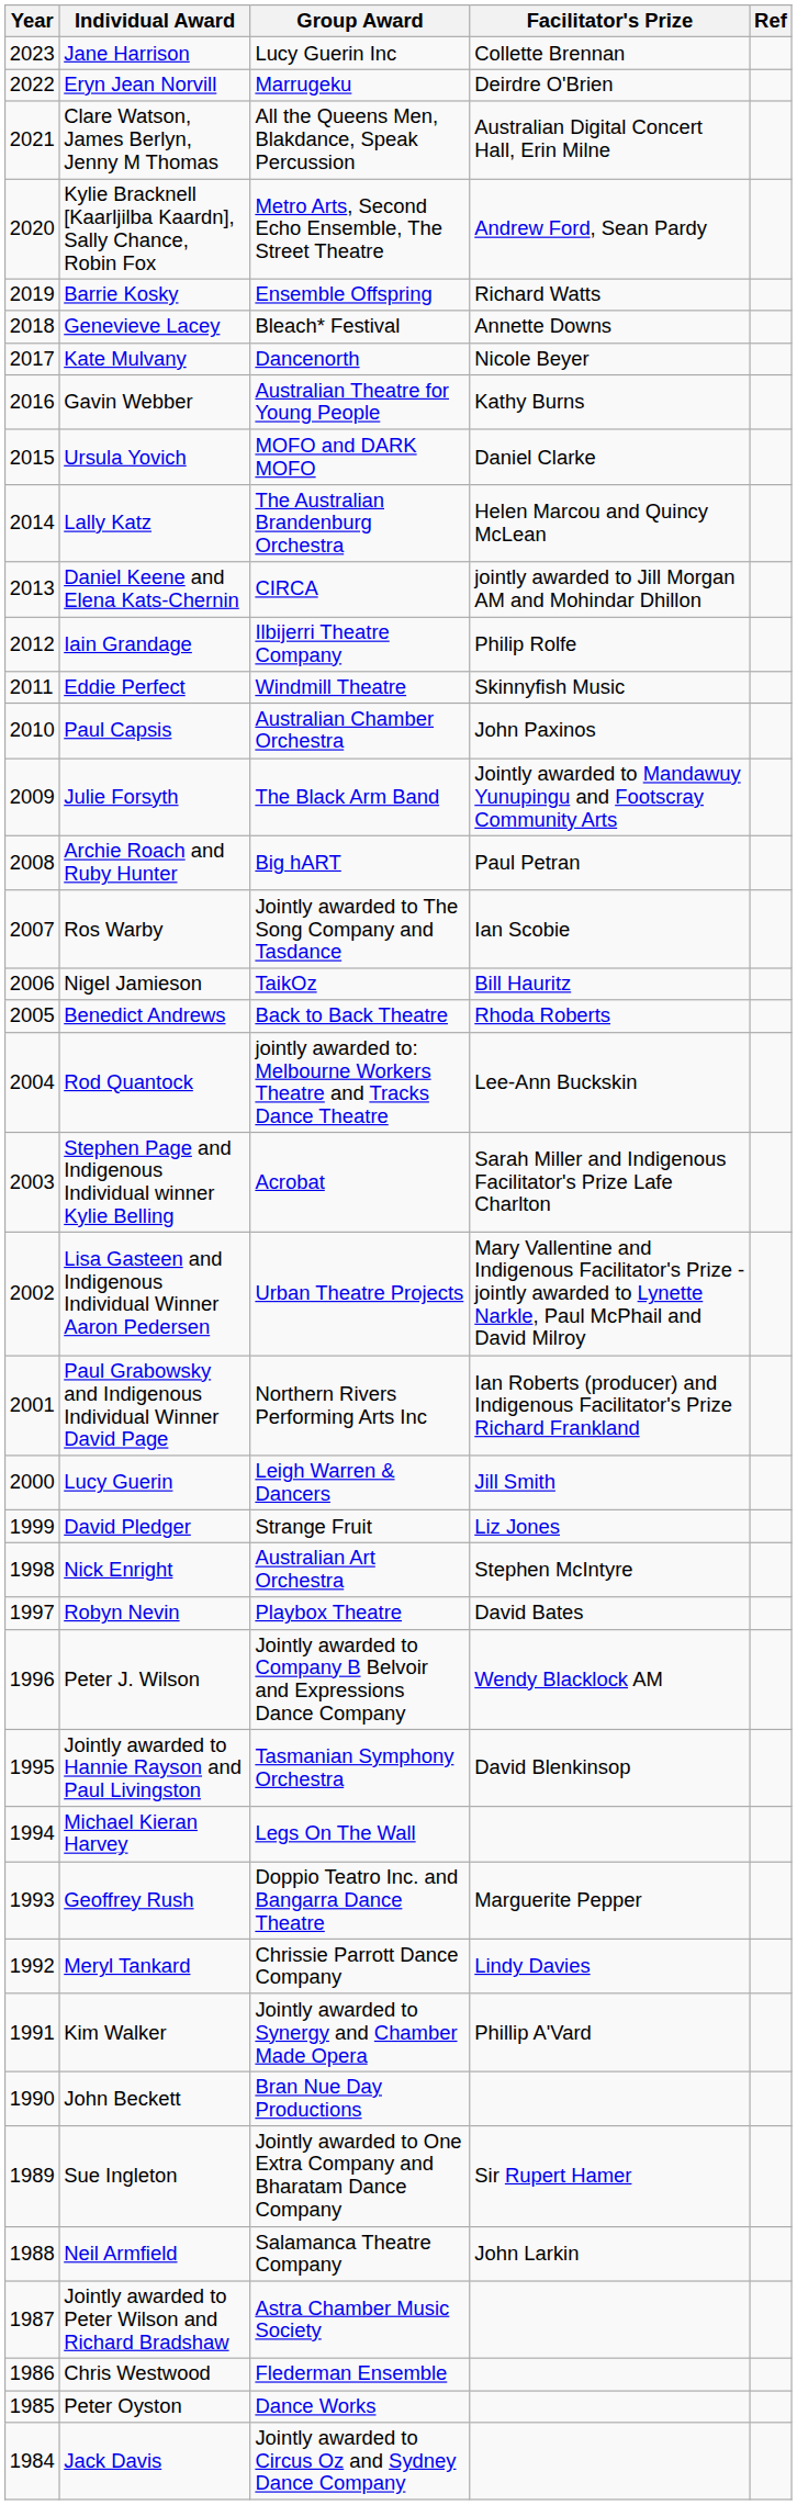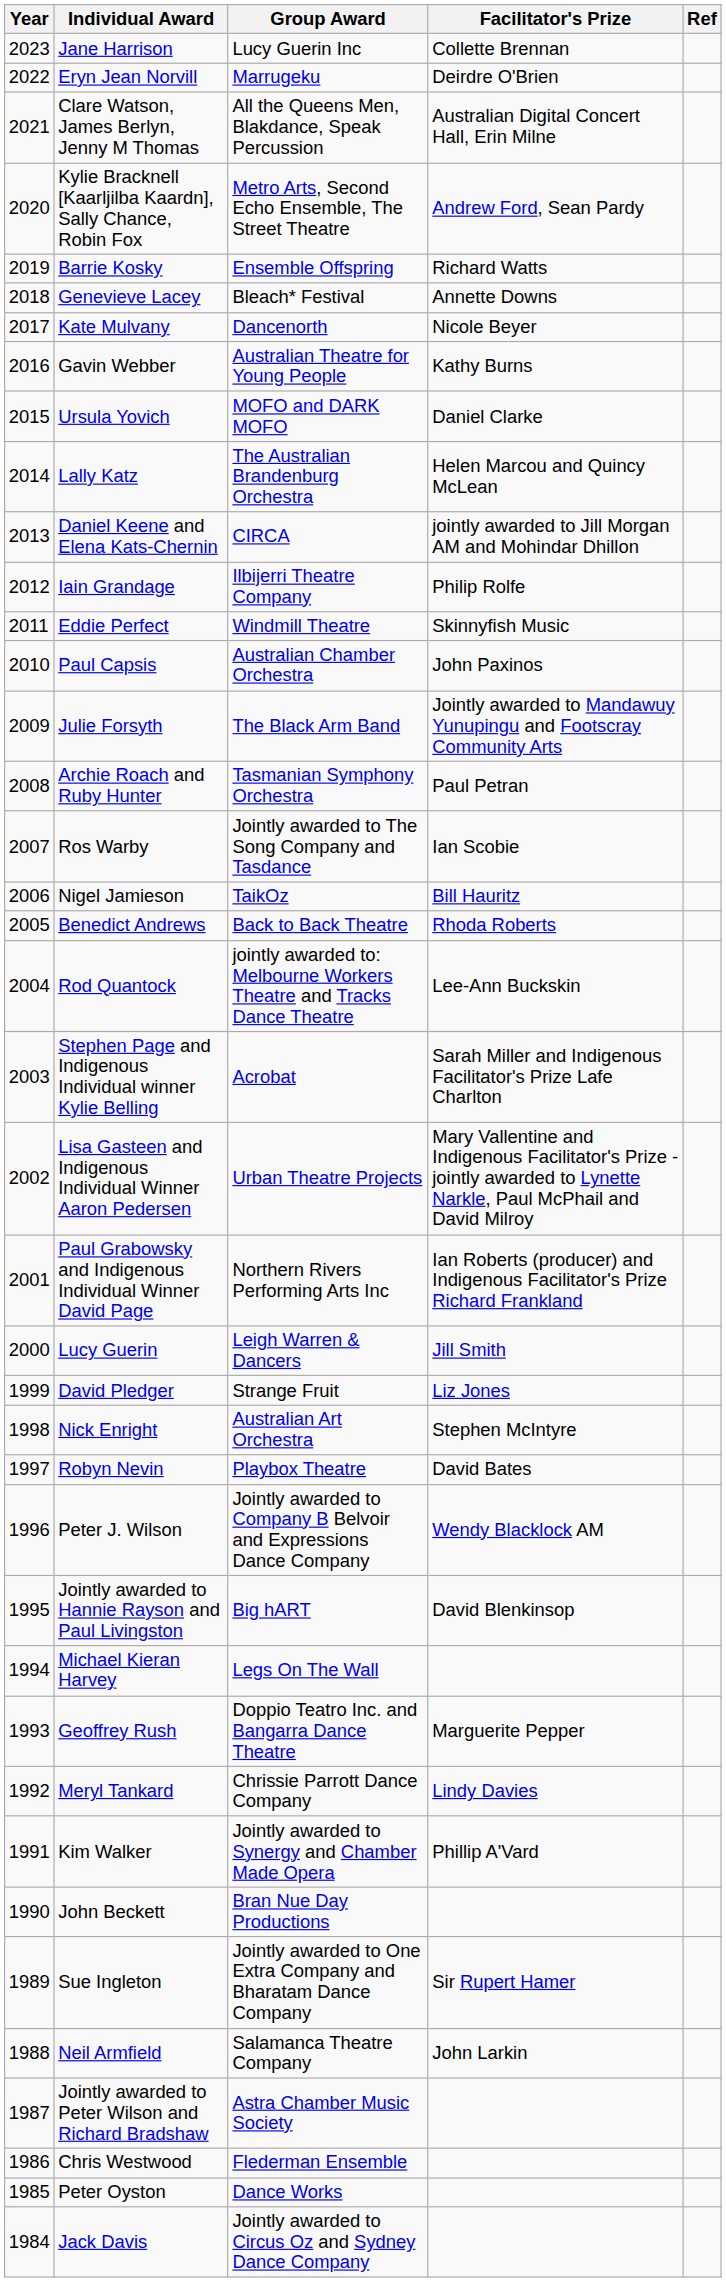Archie Roach and Ruby Hunter | Group Award: Big hART -> Tasmanian Symphony Orchestra
Jointly awarded to Hannie Rayson and Paul Livingston | Group Award: Tasmanian Symphony Orchestra -> Big hART
